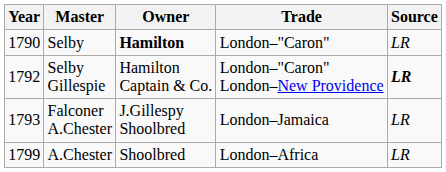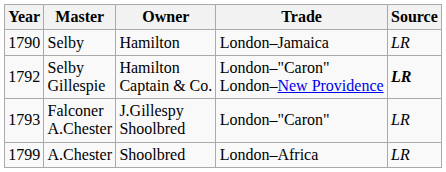Selby | Owner: bold -> normal
Selby | Trade: London–"Caron" -> London–Jamaica
Falconer A.Chester | Trade: London–Jamaica -> London–"Caron"
